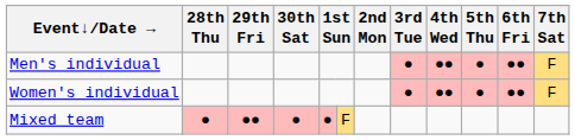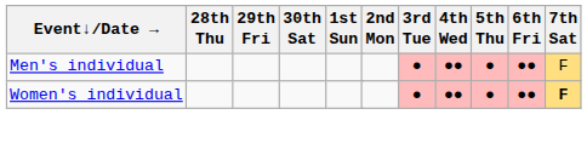Women's individual | 7th Sat: normal -> bold
- row: Mixed team | ● | ●● | ● | ● | F
